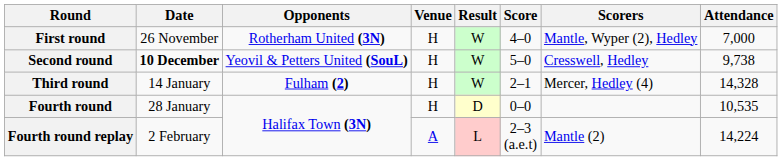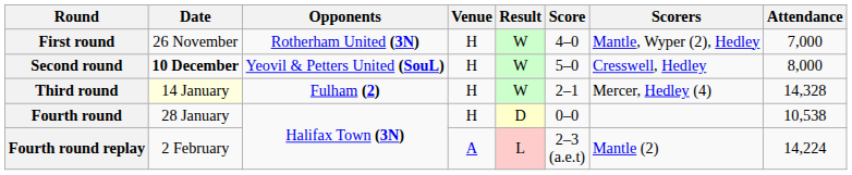Second round | Attendance: 9,738 -> 8,000
Third round | Date: no background -> lightyellow background
Fourth round | Attendance: 10,535 -> 10,538
